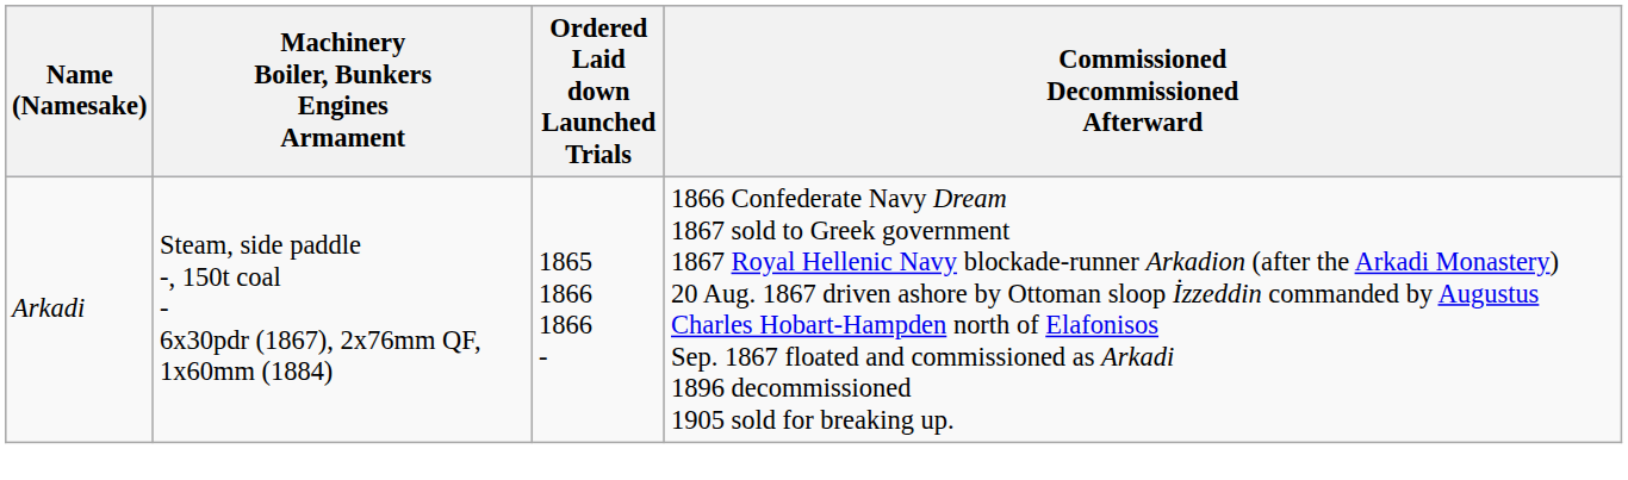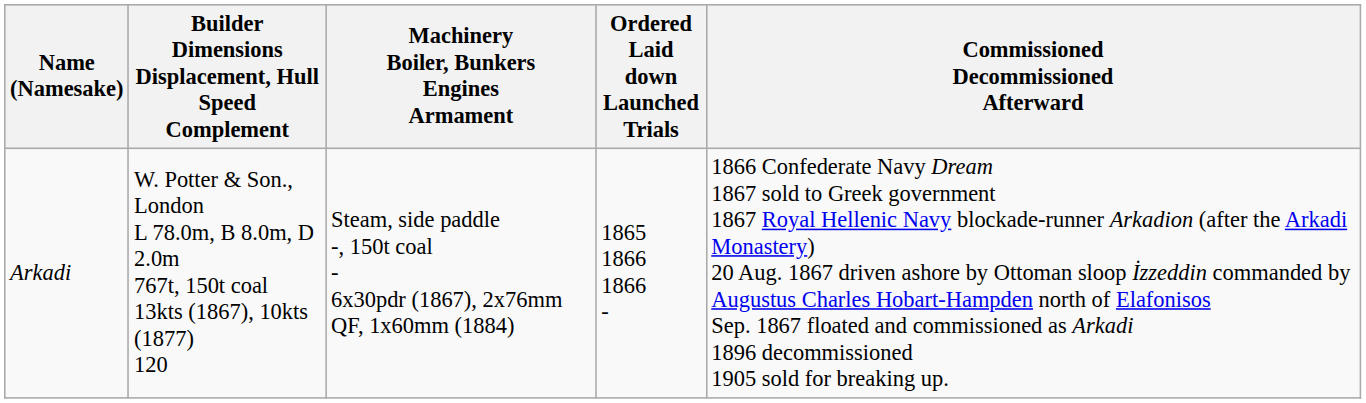+ column: Builder Dimensions Displacement, Hull Speed Complement | W. Potter & Son., London L 78.0m, B 8.0m, D 2.0m 767t, 150t coal 13kts (1867), 10kts (1877) 120
